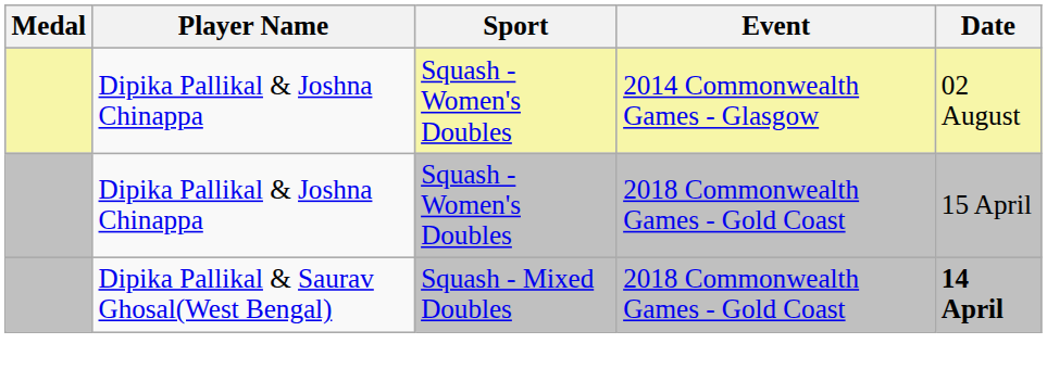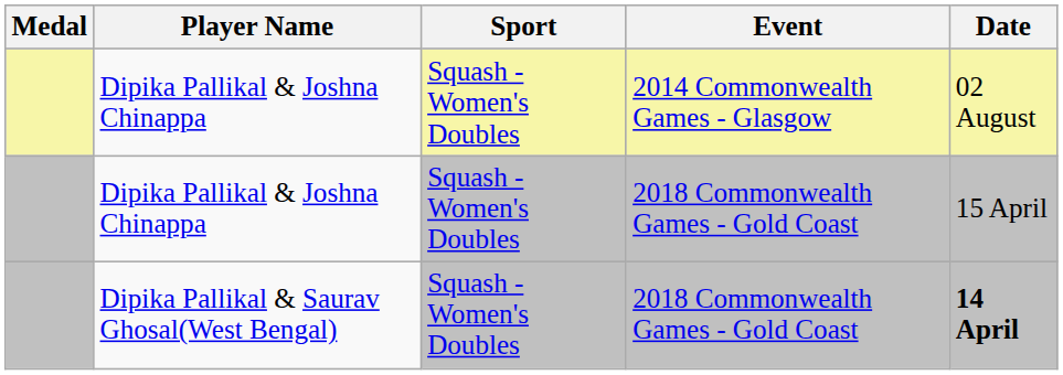Dipika Pallikal & Saurav Ghosal(West Bengal) | Sport: Squash - Mixed Doubles -> Squash - Women's Doubles
